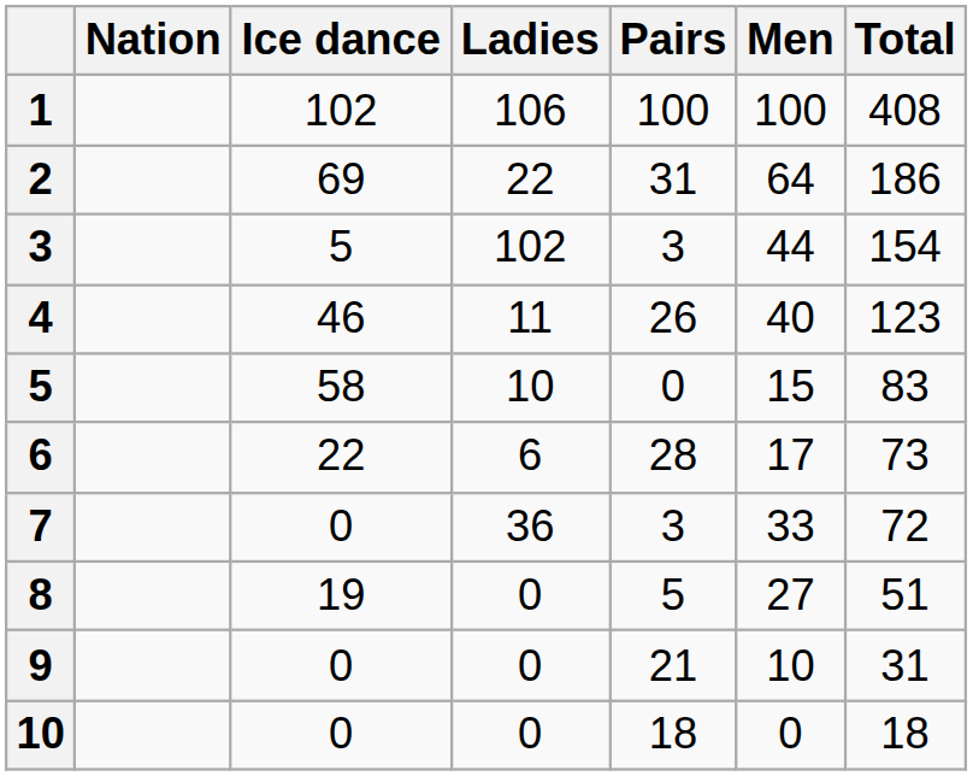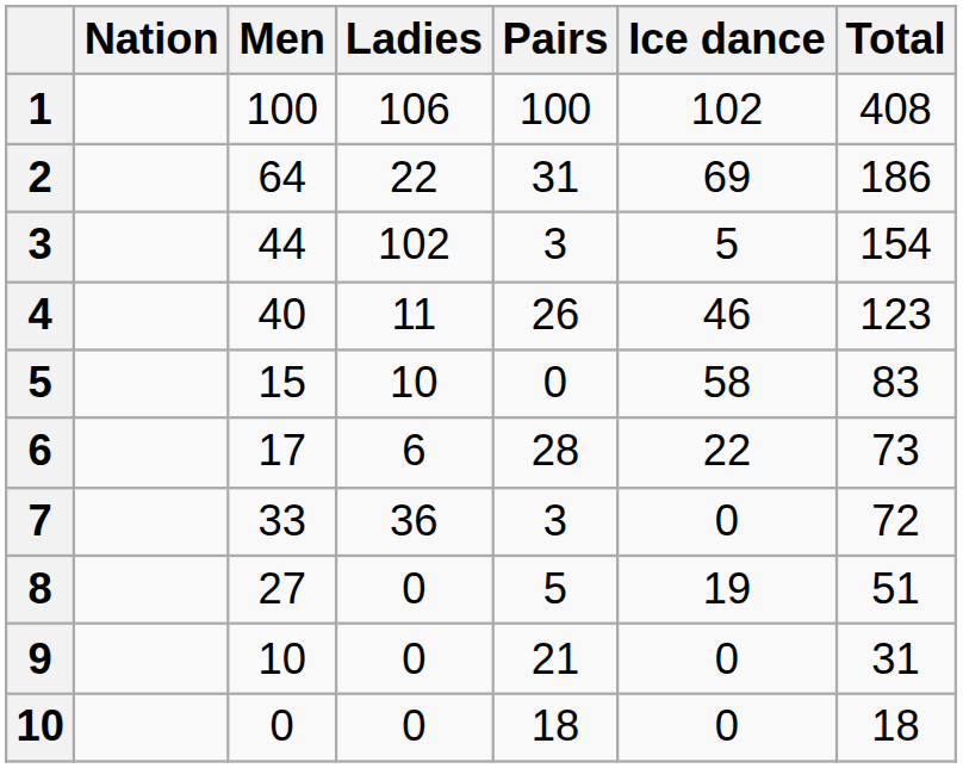columns swapped: Men <-> Ice dance
